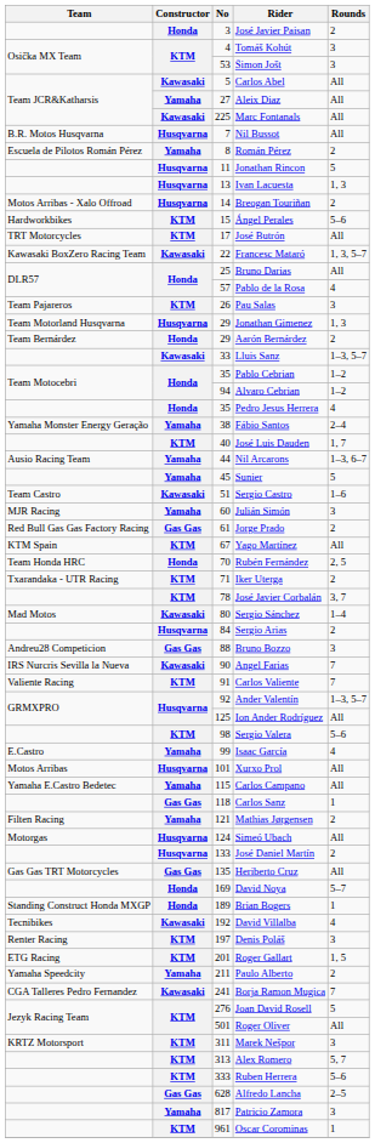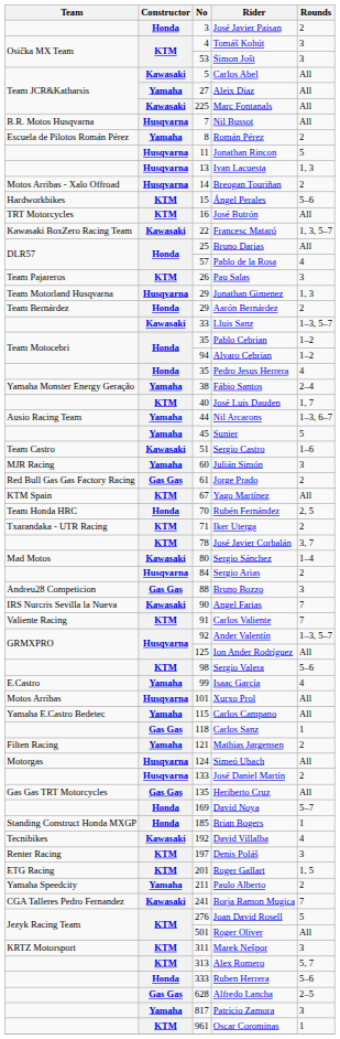José Butrón | No: 17 -> 16
Brian Bogers | No: 189 -> 185
Ruben Herrera | Constructor: KTM -> Honda
